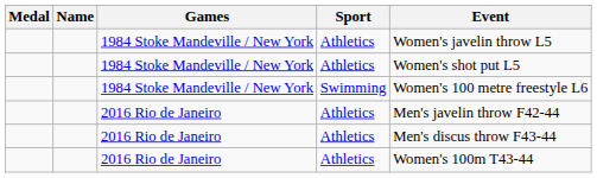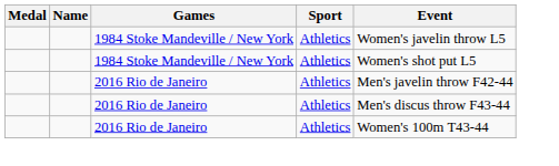- row: 1984 Stoke Mandeville / New York | Swimming | Women's 100 metre freestyle L6
